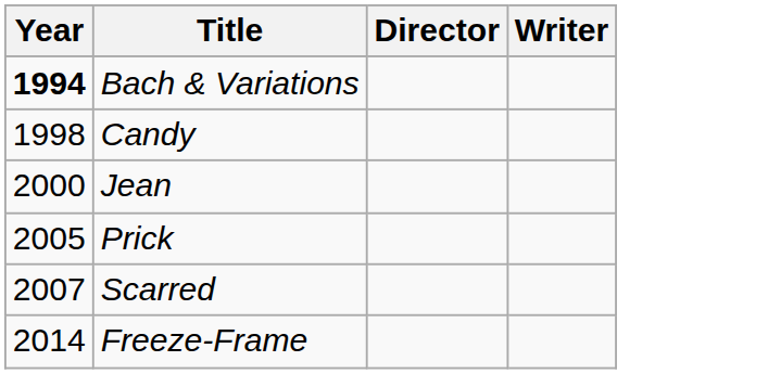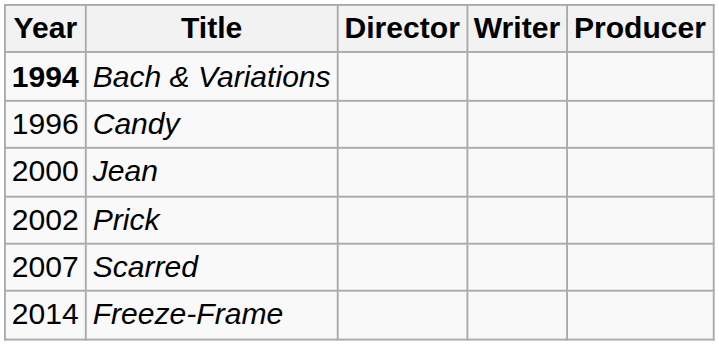+ column: Producer
Candy | Year: 1998 -> 1996
Prick | Year: 2005 -> 2002
